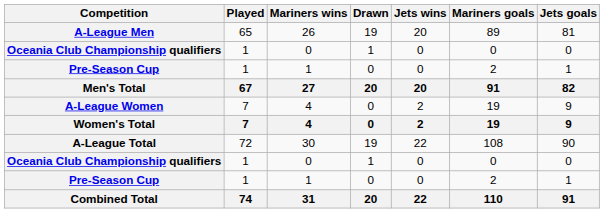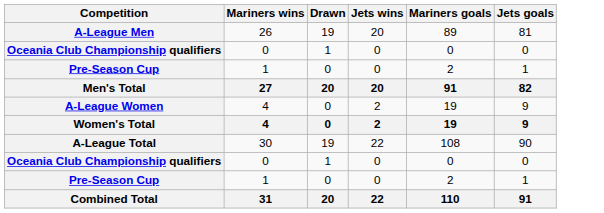- column: Played | 65 | 1 | 1 | 67 | 7 | 7 | 72 | 1 | 1 | 74
